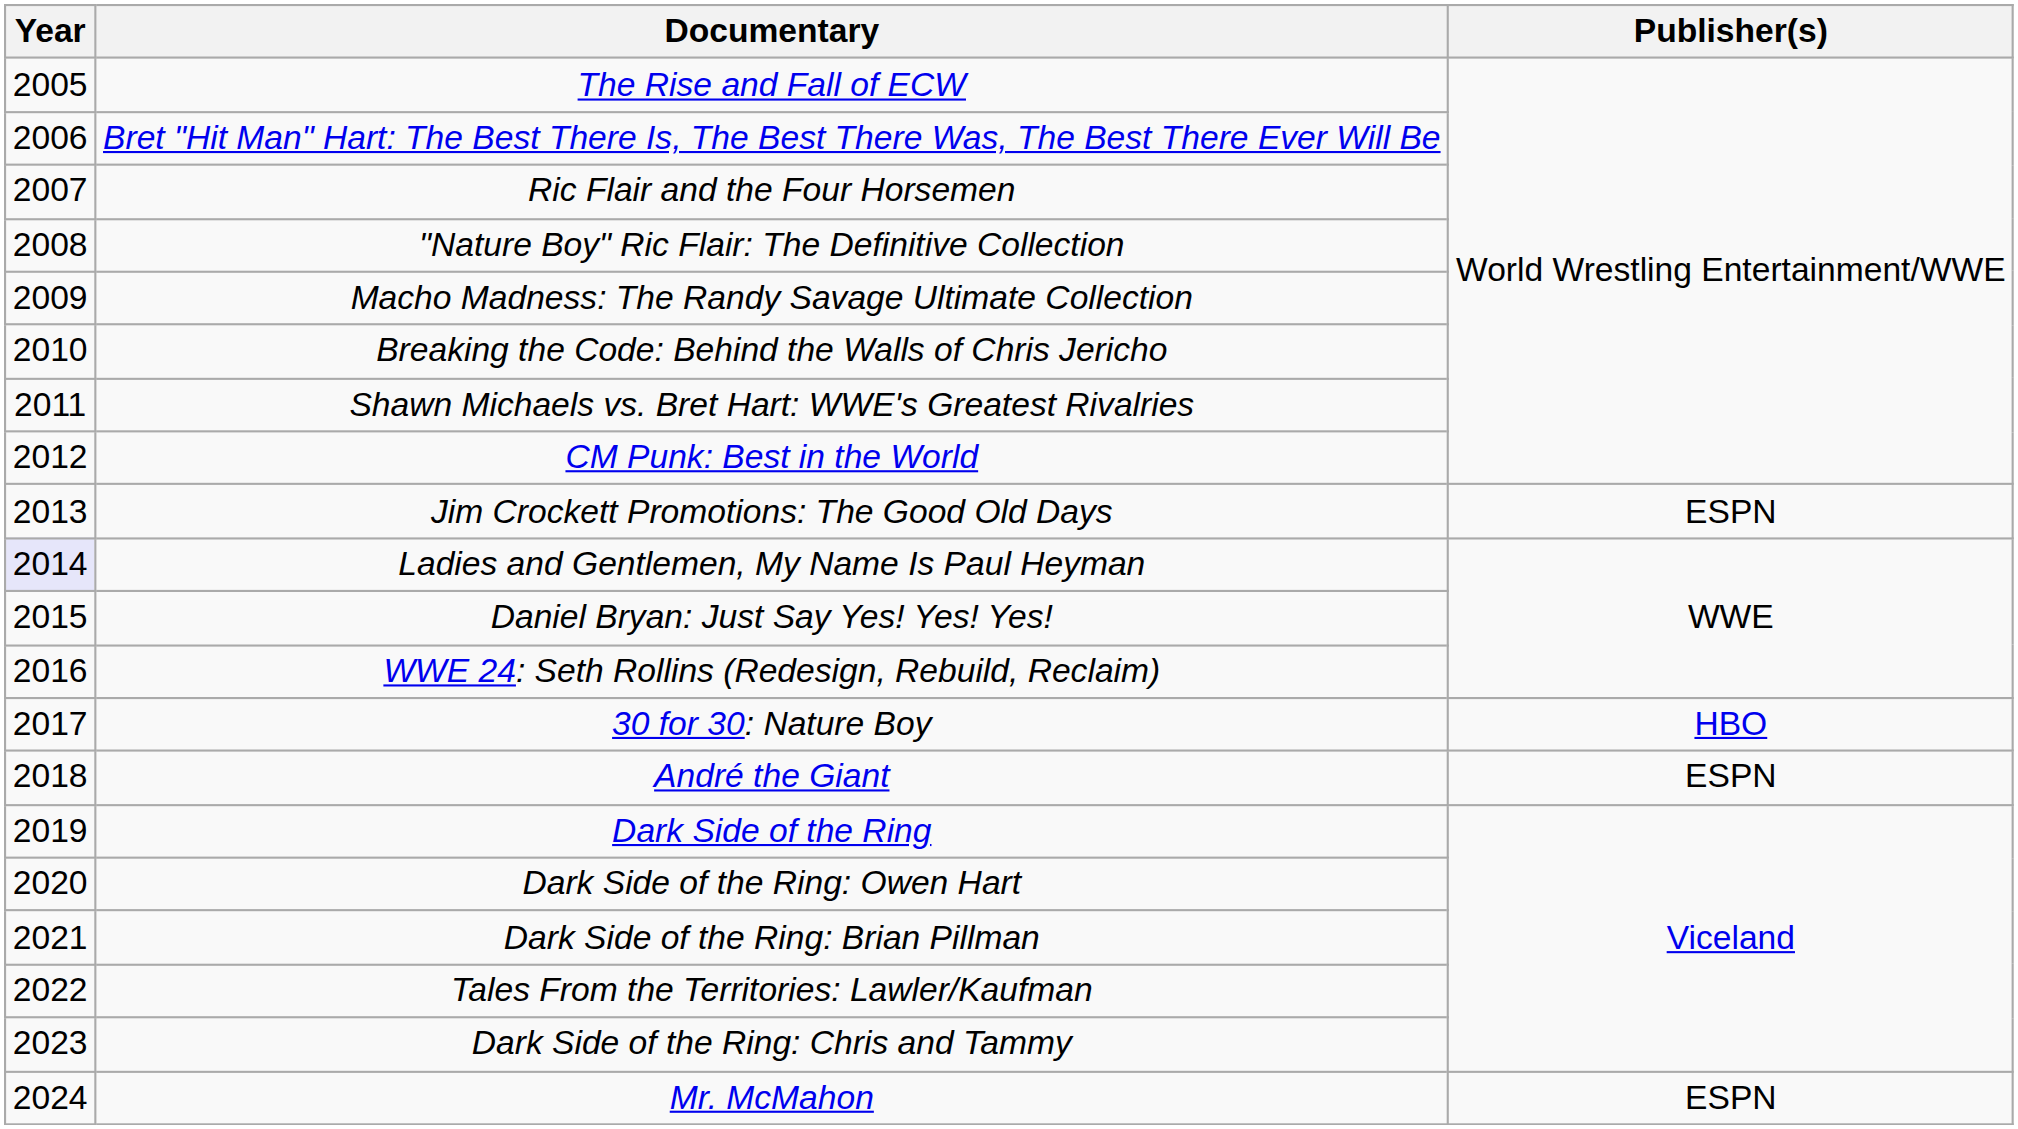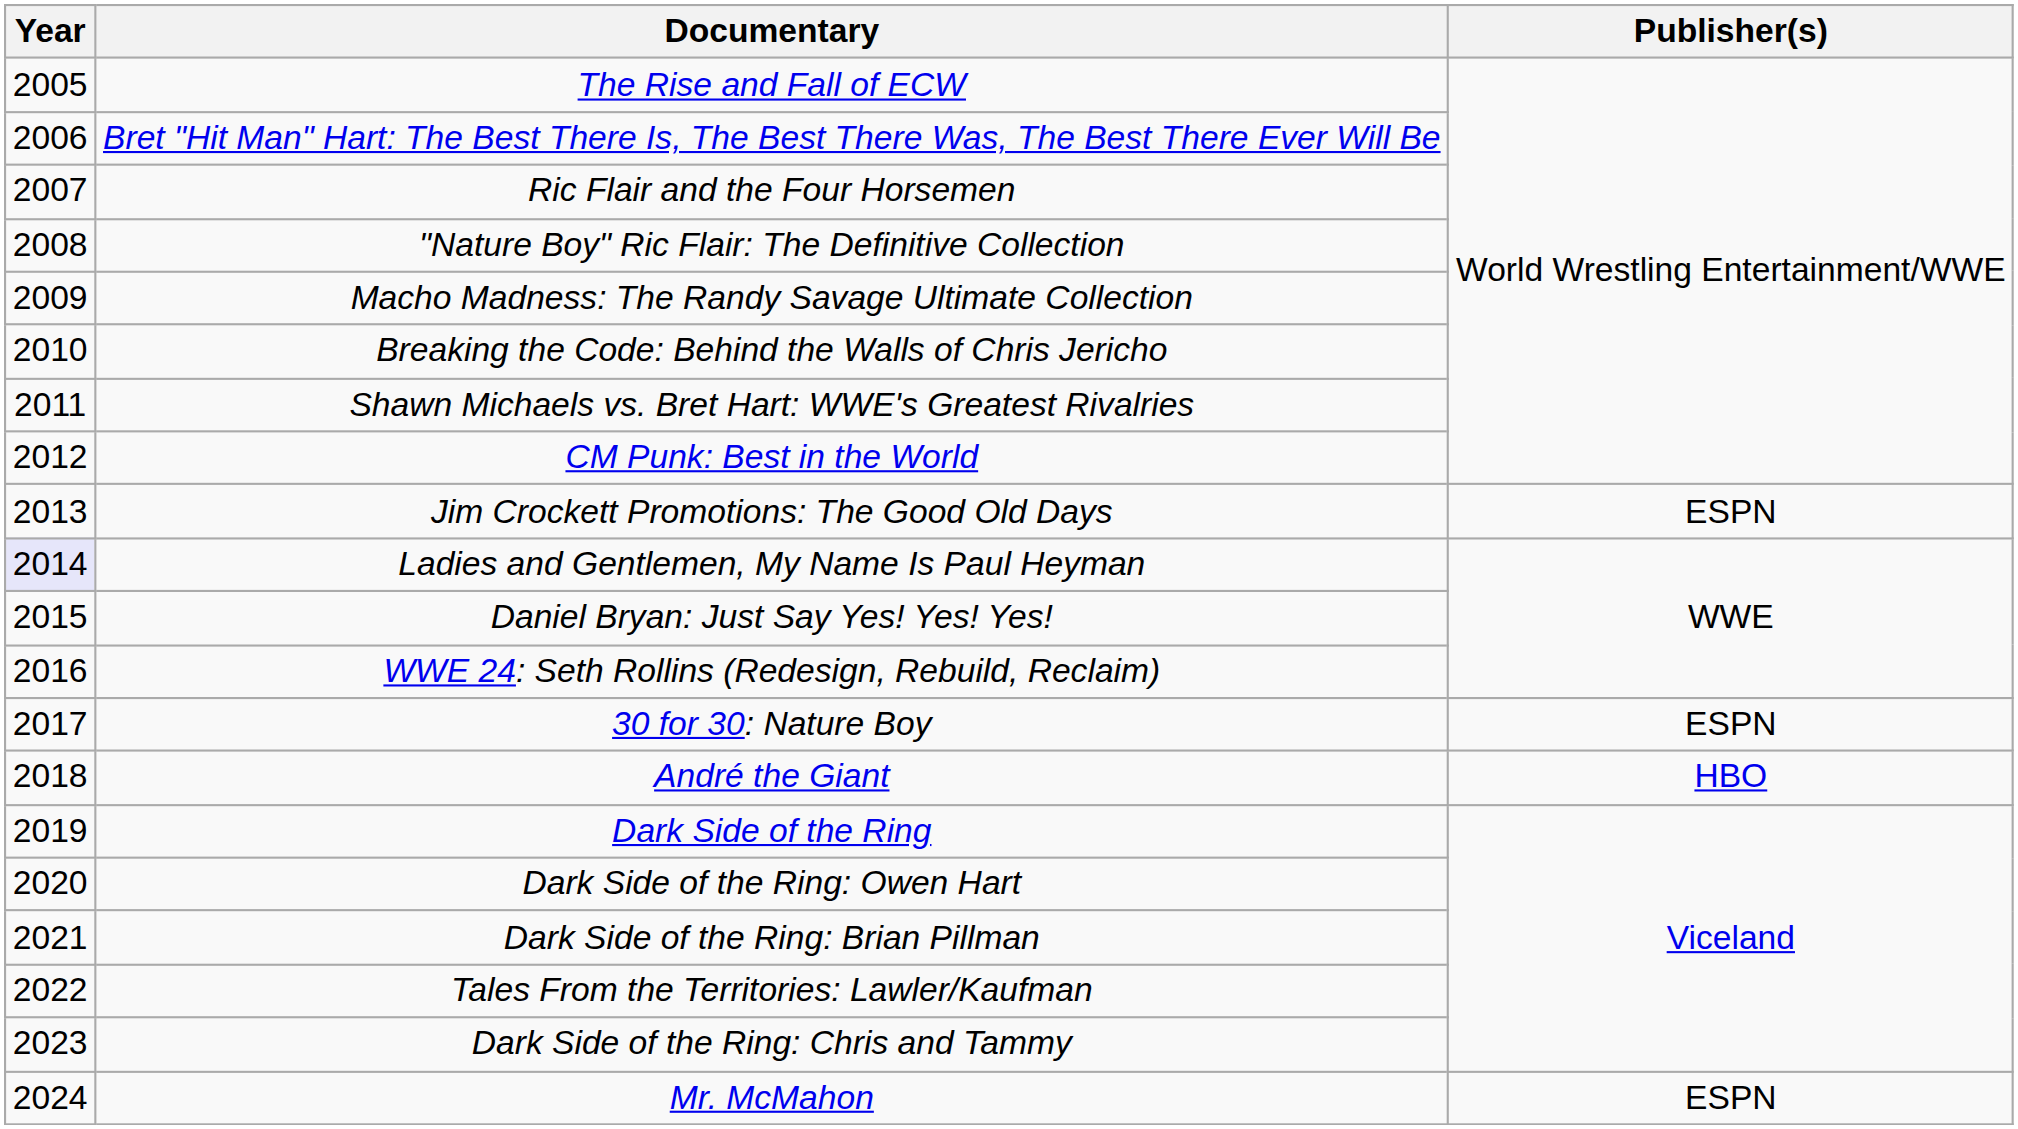30 for 30: Nature Boy | Publisher(s): HBO -> ESPN
André the Giant | Publisher(s): ESPN -> HBO
